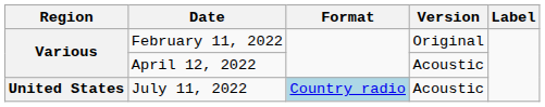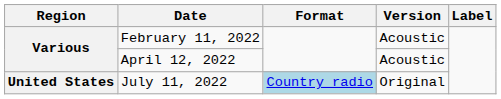February 11, 2022 | Version: Original -> Acoustic
July 11, 2022 | Version: Acoustic -> Original
